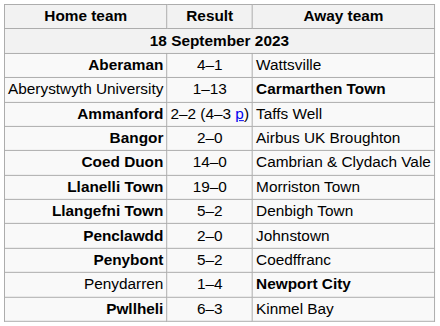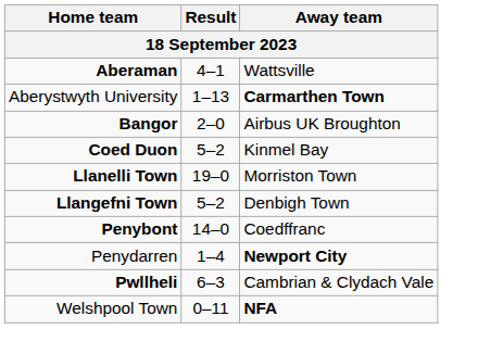- row: Ammanford | 2–2 (4–3 p) | Taffs Well
Coed Duon | Result: 14–0 -> 5–2
Coed Duon | Away team: Cambrian & Clydach Vale -> Kinmel Bay
- row: Penclawdd | 2–0 | Johnstown
Penybont | Result: 5–2 -> 14–0
Pwllheli | Away team: Kinmel Bay -> Cambrian & Clydach Vale
+ row: Welshpool Town | 0–11 | NFA
